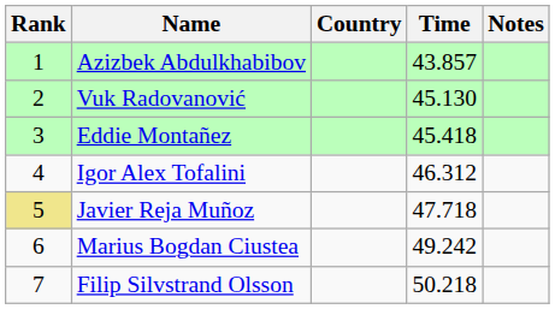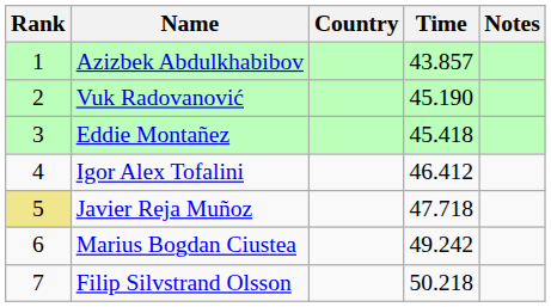Vuk Radovanović | Time: 45.130 -> 45.190
Igor Alex Tofalini | Time: 46.312 -> 46.412
